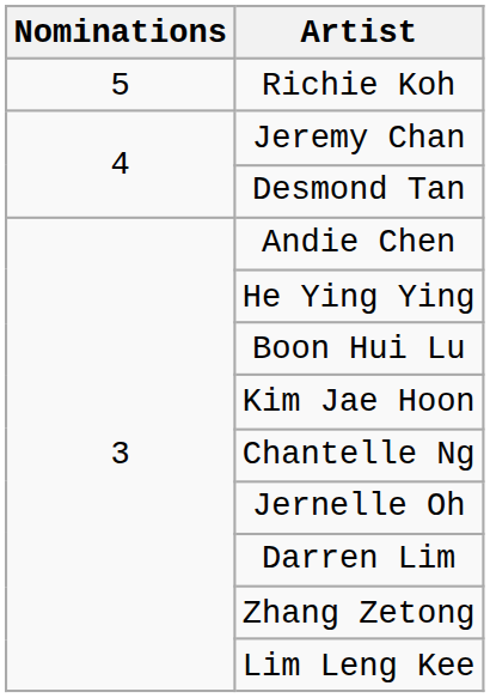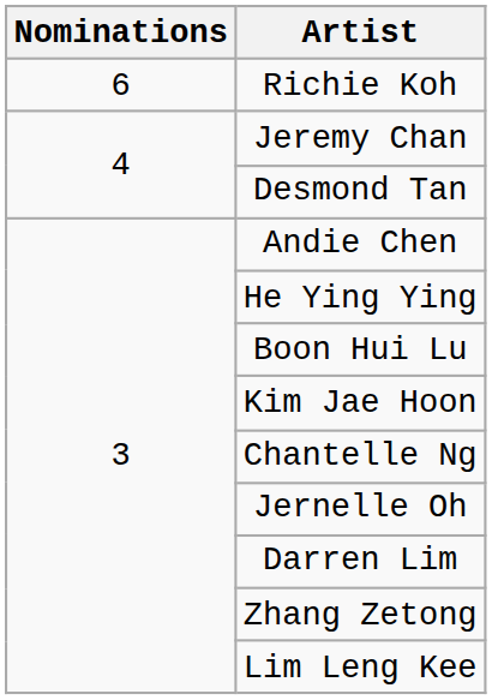Richie Koh | Nominations: 5 -> 6
